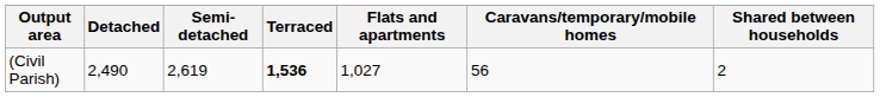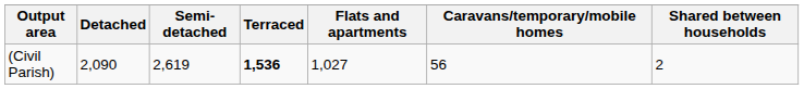(Civil Parish) | Detached: 2,490 -> 2,090
